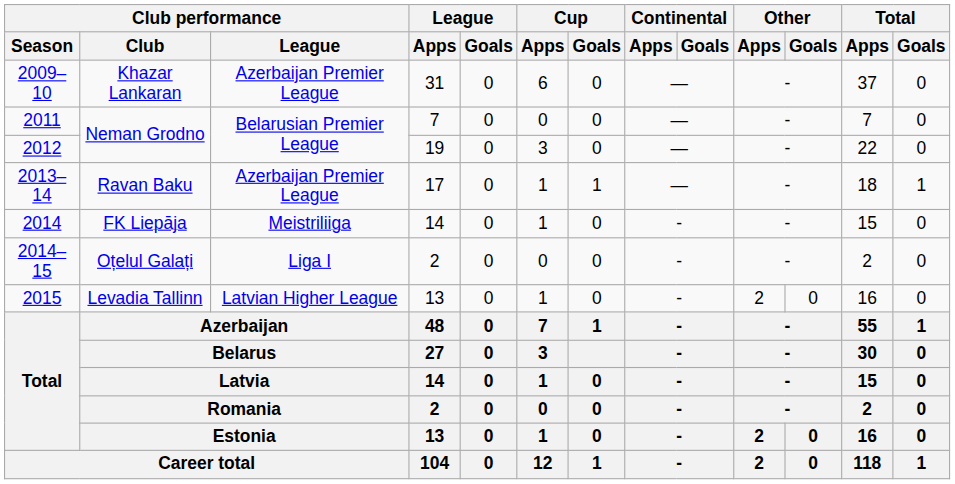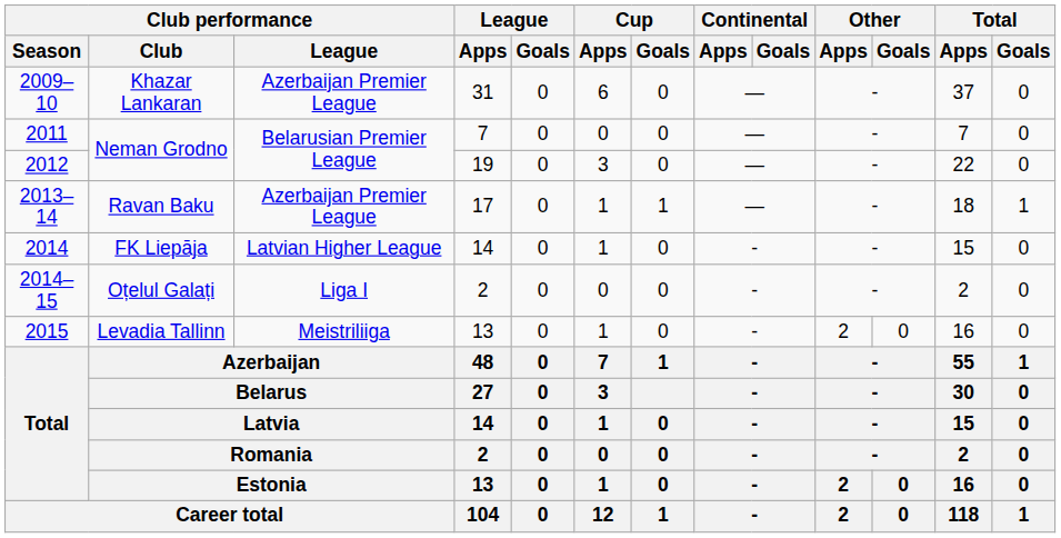2014 | Club performance / League: Meistriliiga -> Latvian Higher League
2015 | Club performance / League: Latvian Higher League -> Meistriliiga
